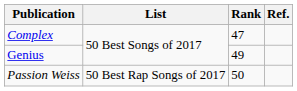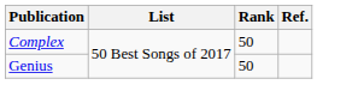Complex | Rank: 47 -> 50
Genius | Rank: 49 -> 50
- row: Passion Weiss | 50 Best Rap Songs of 2017 | 50
